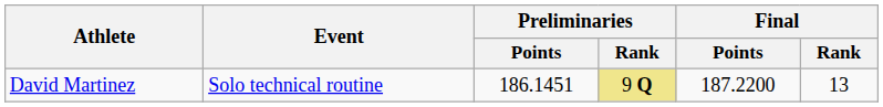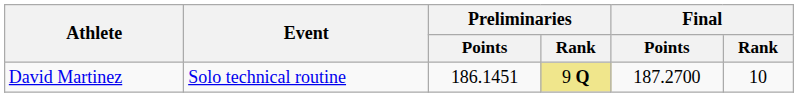David Martinez | Final / Points: 187.2200 -> 187.2700
David Martinez | Final / Rank: 13 -> 10
